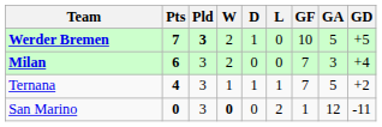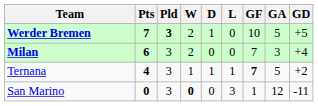Ternana | GF: normal -> bold
San Marino | L: 2 -> 3
